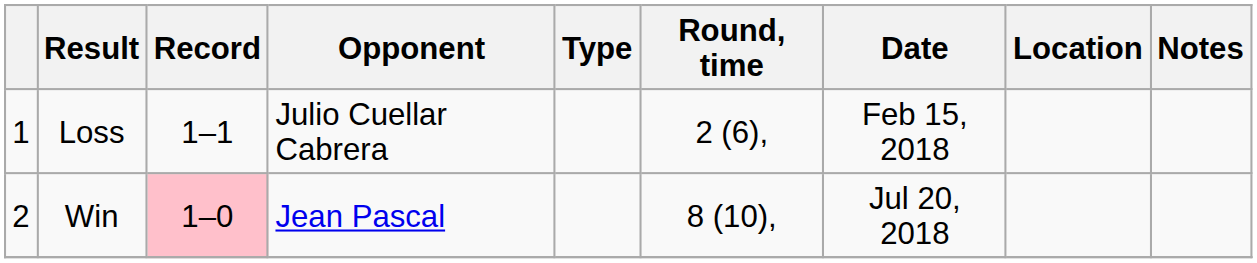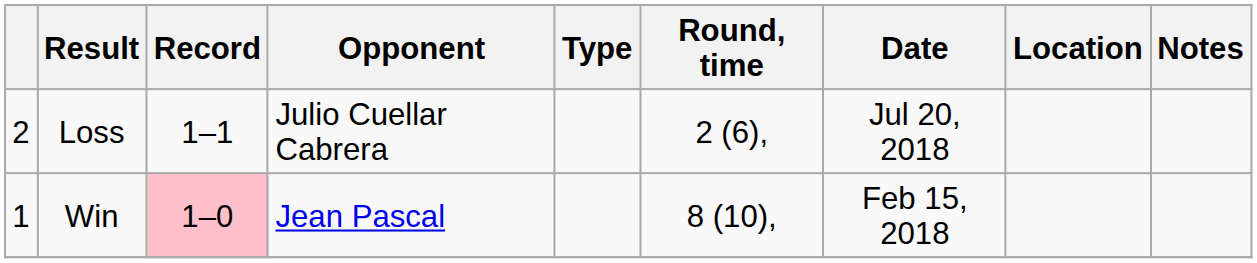Loss | column 1: 1 -> 2
Loss | Date: Feb 15, 2018 -> Jul 20, 2018
Win | column 1: 2 -> 1
Win | Date: Jul 20, 2018 -> Feb 15, 2018
